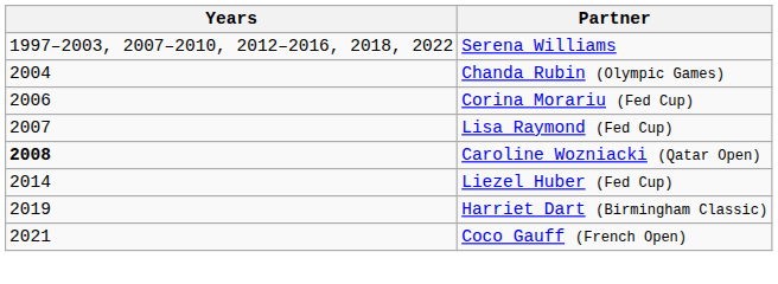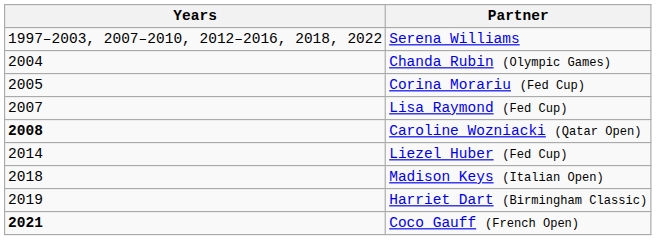Corina Morariu (Fed Cup) | Years: 2006 -> 2005
+ row: 2018 | Madison Keys (Italian Open)
Coco Gauff (French Open) | Years: normal -> bold
